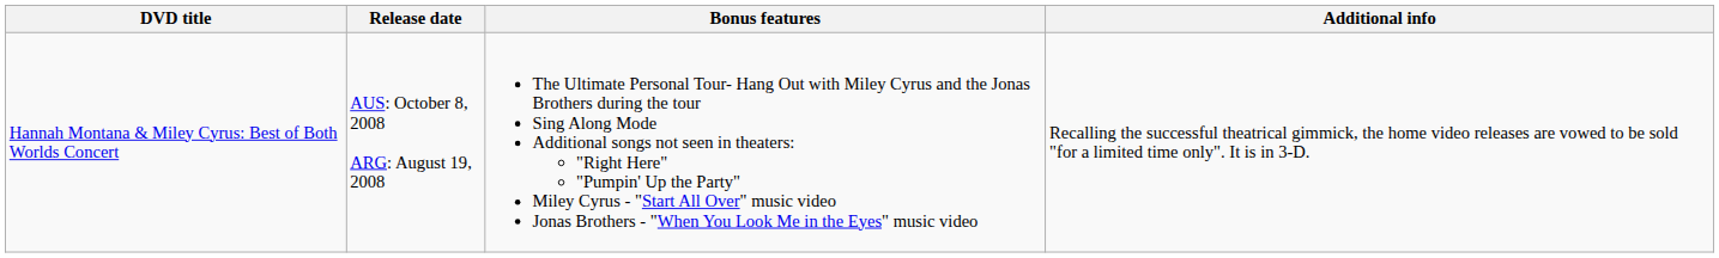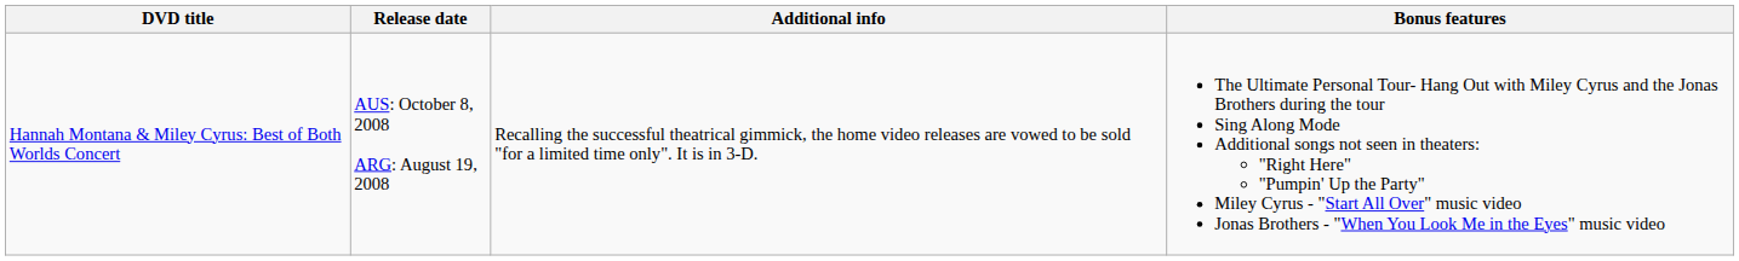columns swapped: Additional info <-> Bonus features
